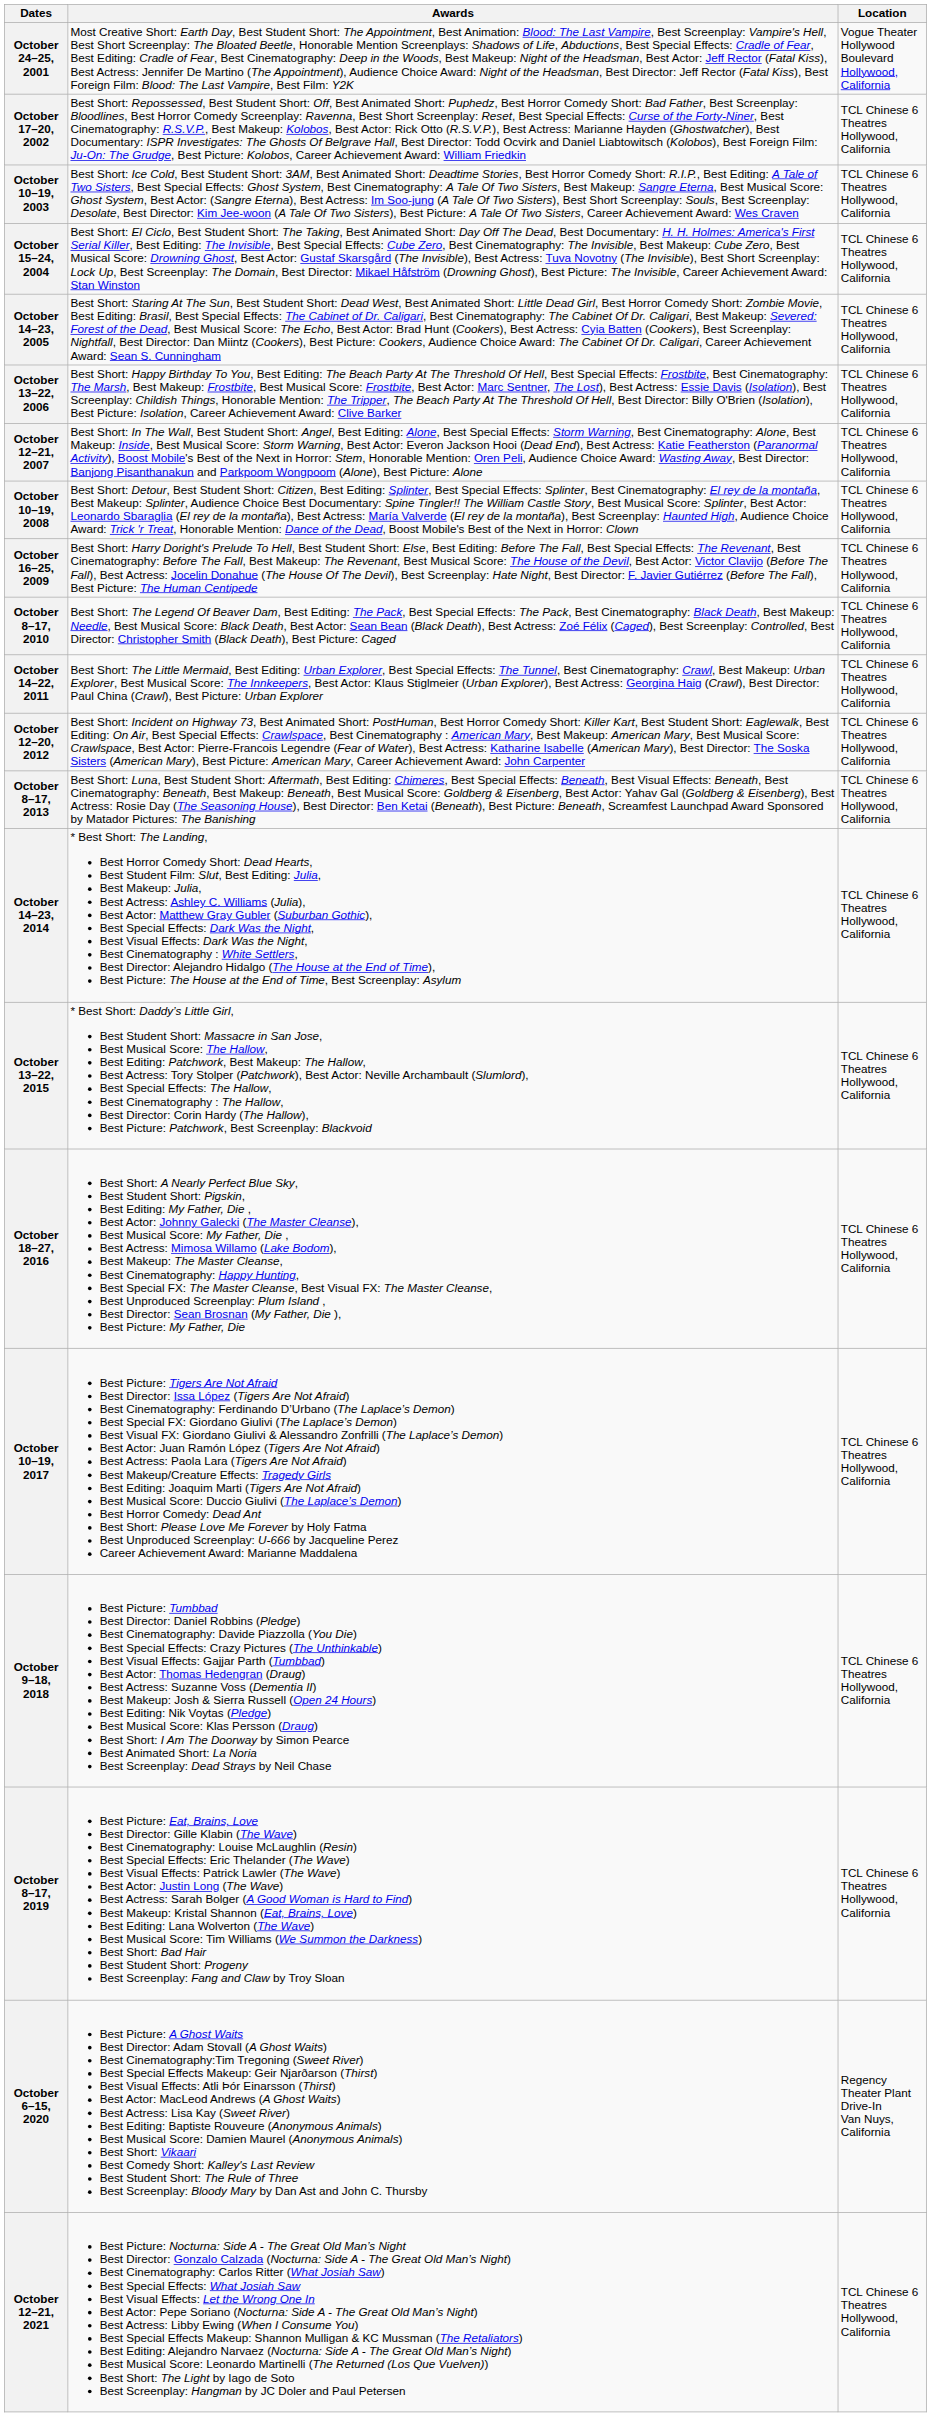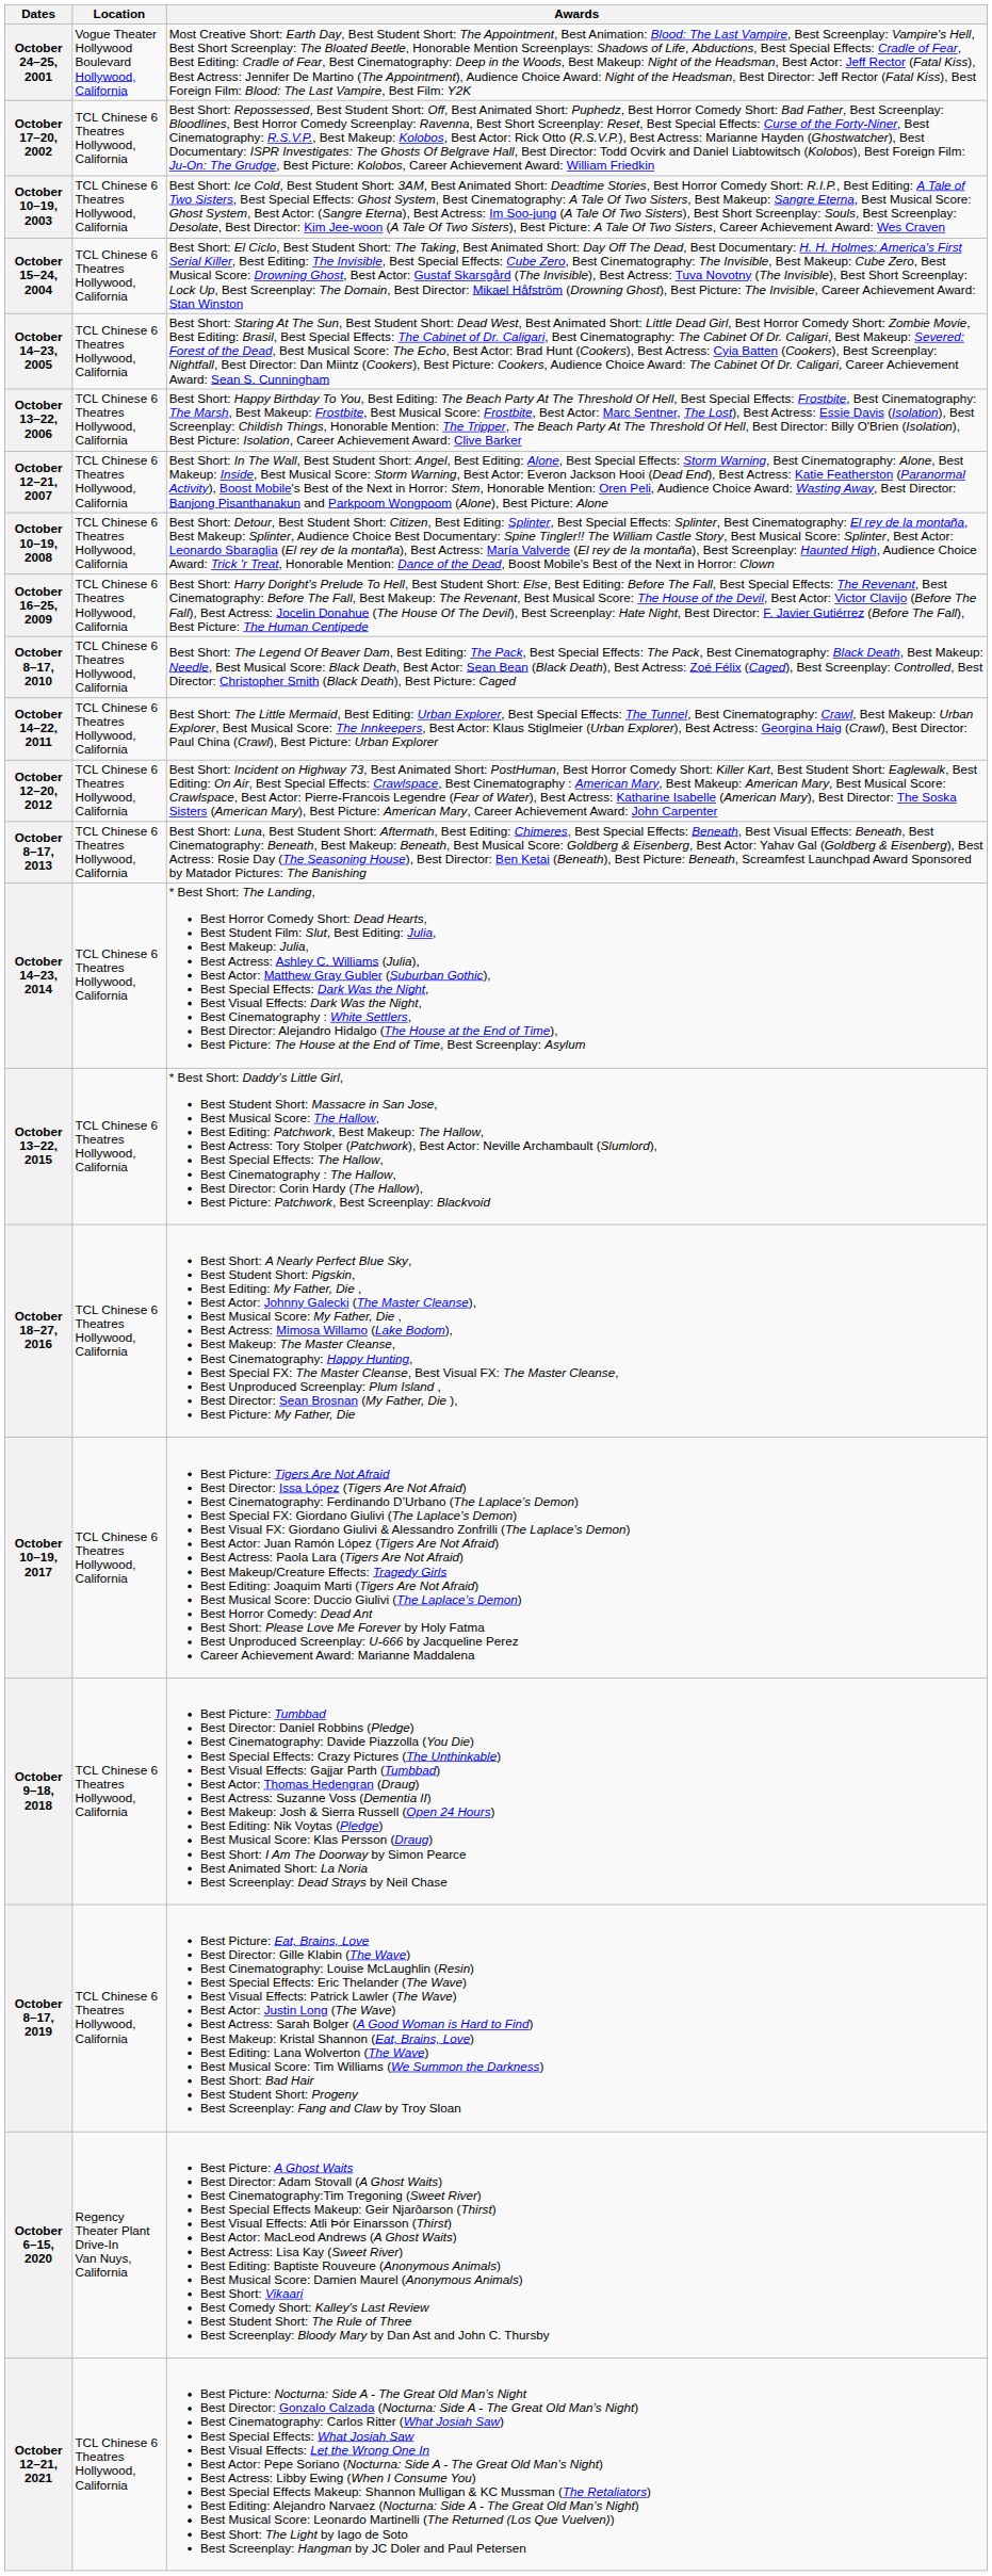columns swapped: Location <-> Awards
